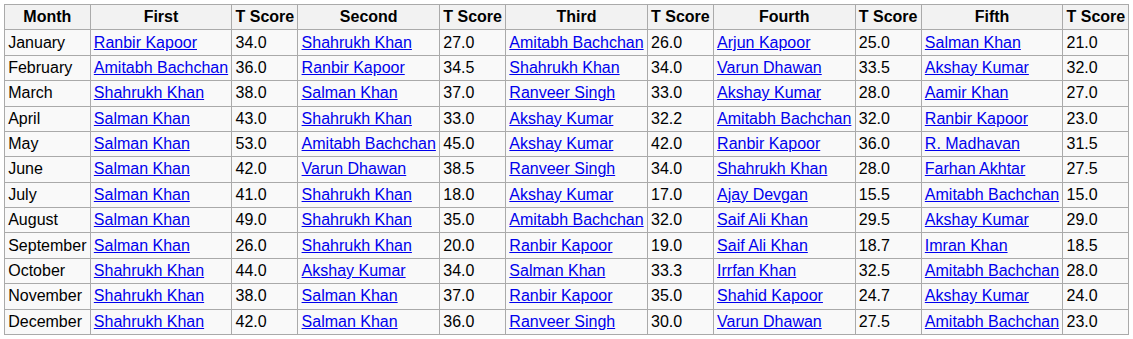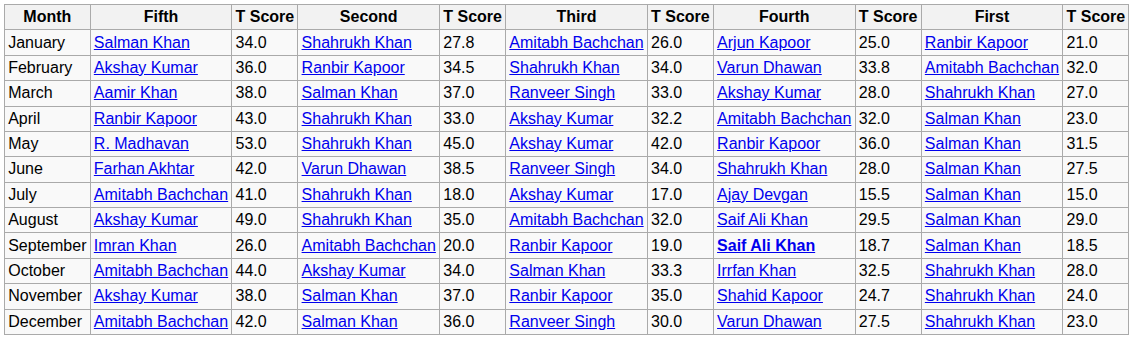columns swapped: First <-> Fifth
January | column 5: 27.0 -> 27.8
February | column 9: 33.5 -> 33.8
May | Second: Amitabh Bachchan -> Shahrukh Khan
September | Second: Shahrukh Khan -> Amitabh Bachchan
September | Fourth: normal -> bold
